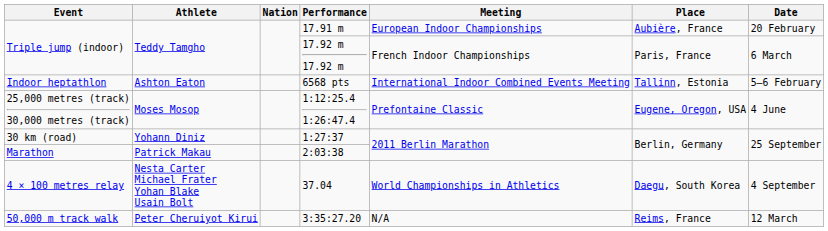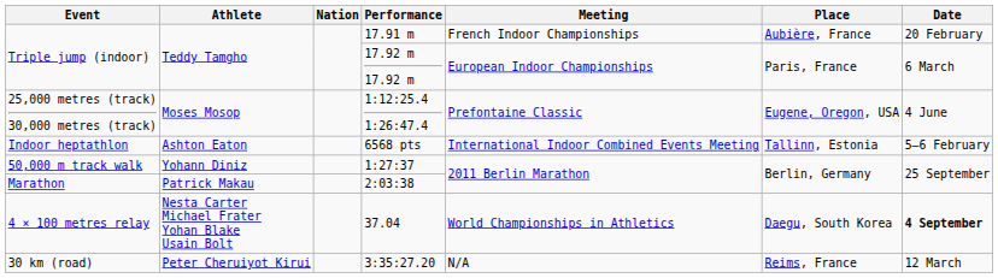17.91 m | Meeting: European Indoor Championships -> French Indoor Championships
17.92 m 17.92 m | Meeting: French Indoor Championships -> European Indoor Championships
rows swapped: 6568 pts <-> 1:12:25.4 1:26:47.4
1:27:37 | Event: 30 km (road) -> 50,000 m track walk
37.04 | Date: normal -> bold
3:35:27.20 | Event: 50,000 m track walk -> 30 km (road)
